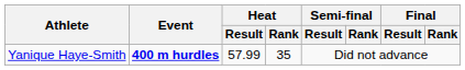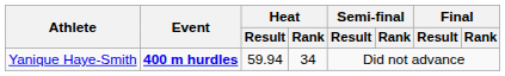Yanique Haye-Smith | Heat / Result: 57.99 -> 59.94
Yanique Haye-Smith | Heat / Rank: 35 -> 34
